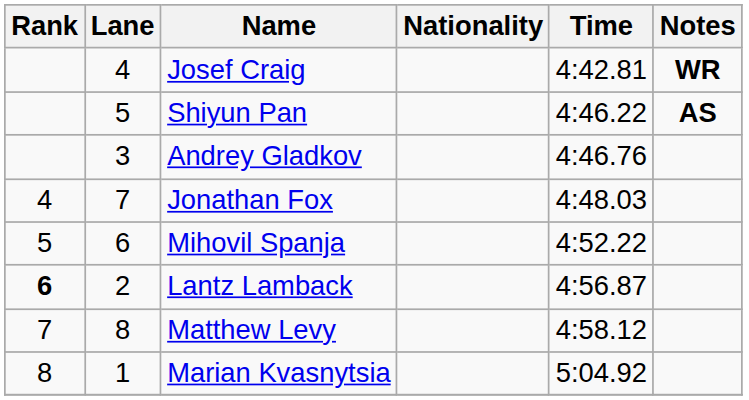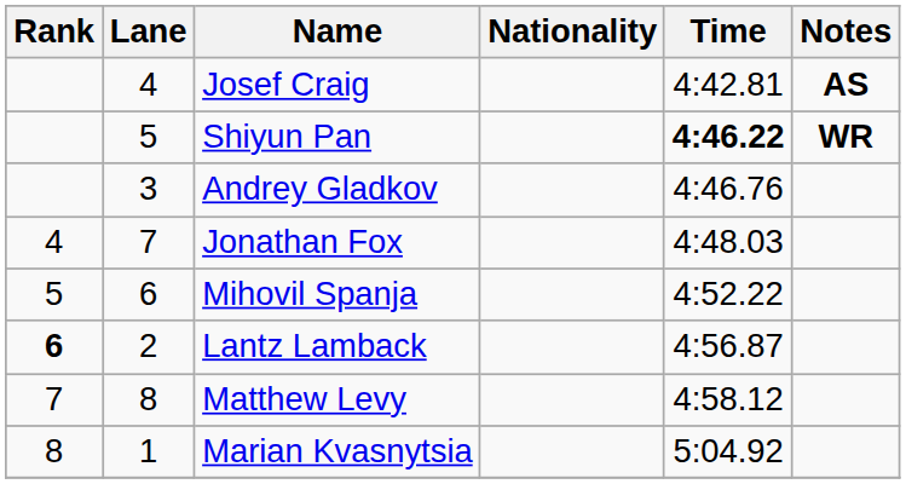Josef Craig | Notes: WR -> AS
Shiyun Pan | Time: normal -> bold
Shiyun Pan | Notes: AS -> WR
